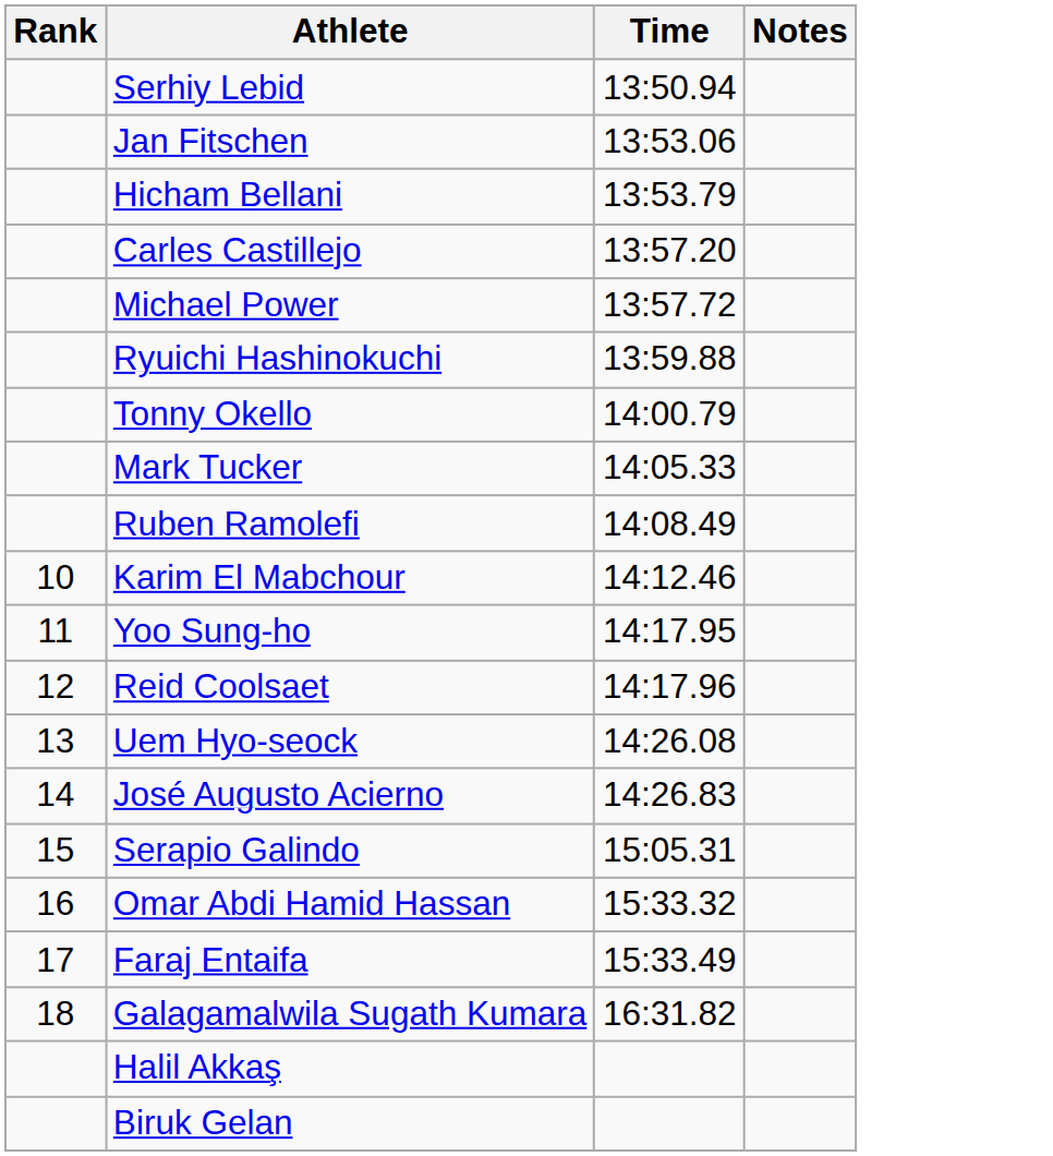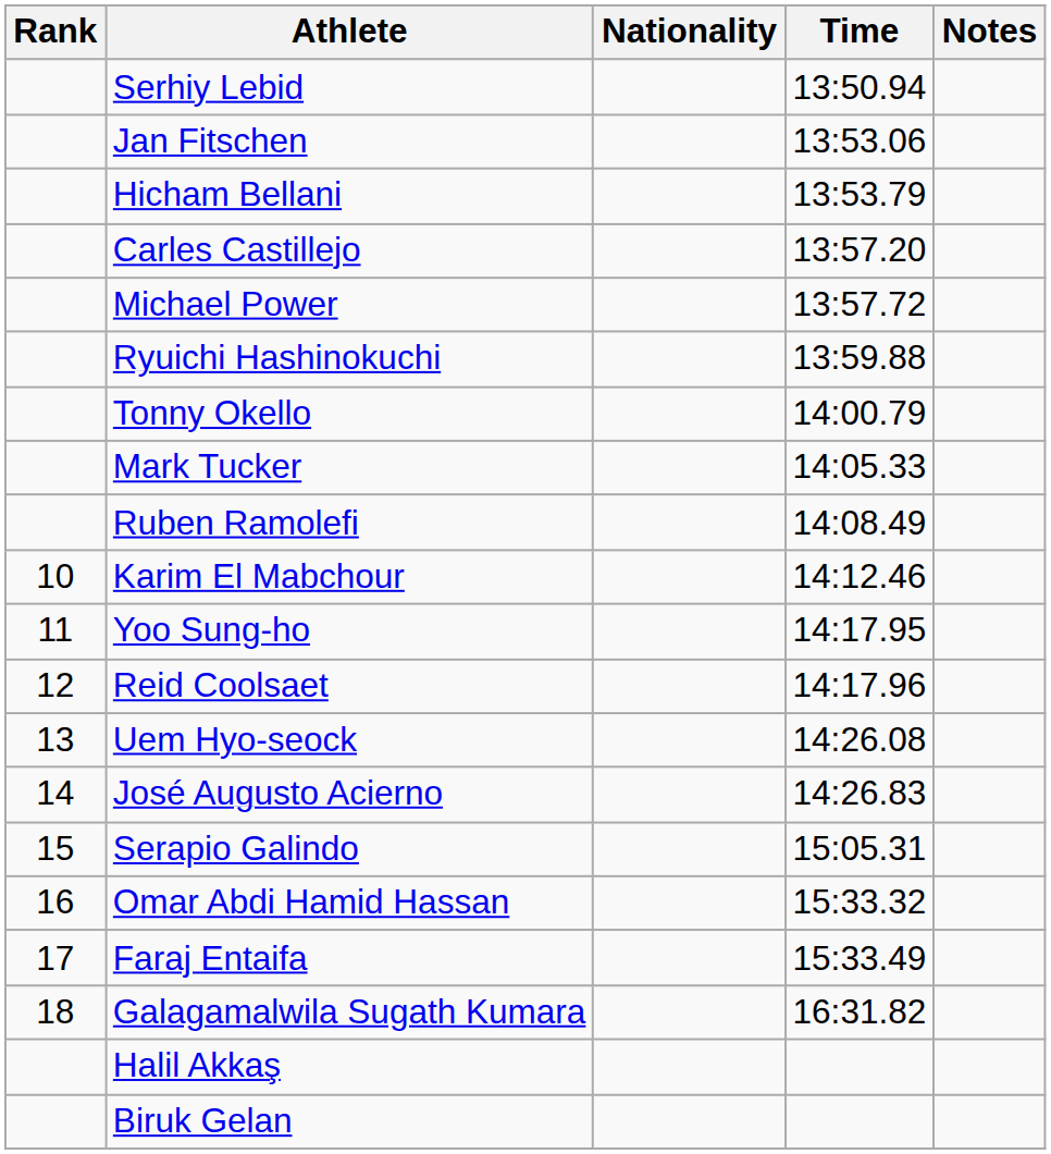+ column: Nationality
